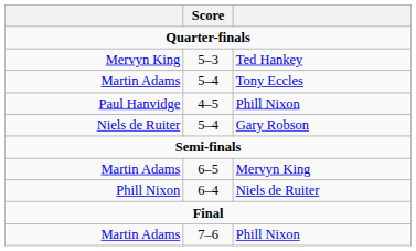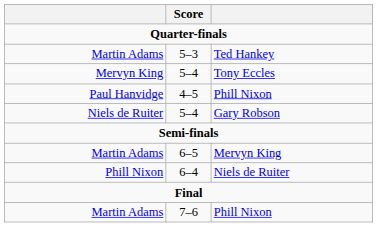Ted Hankey | column 1: Mervyn King -> Martin Adams
Tony Eccles | column 1: Martin Adams -> Mervyn King
